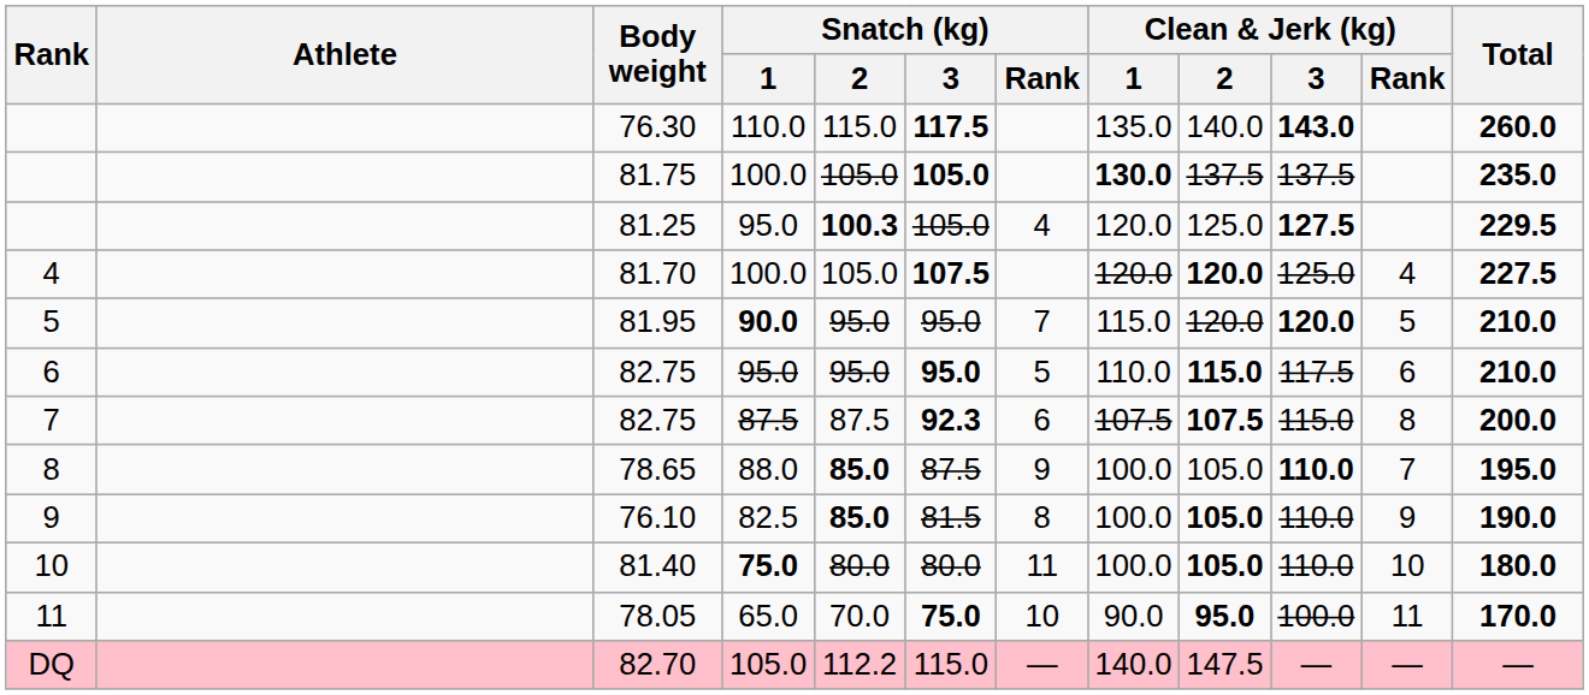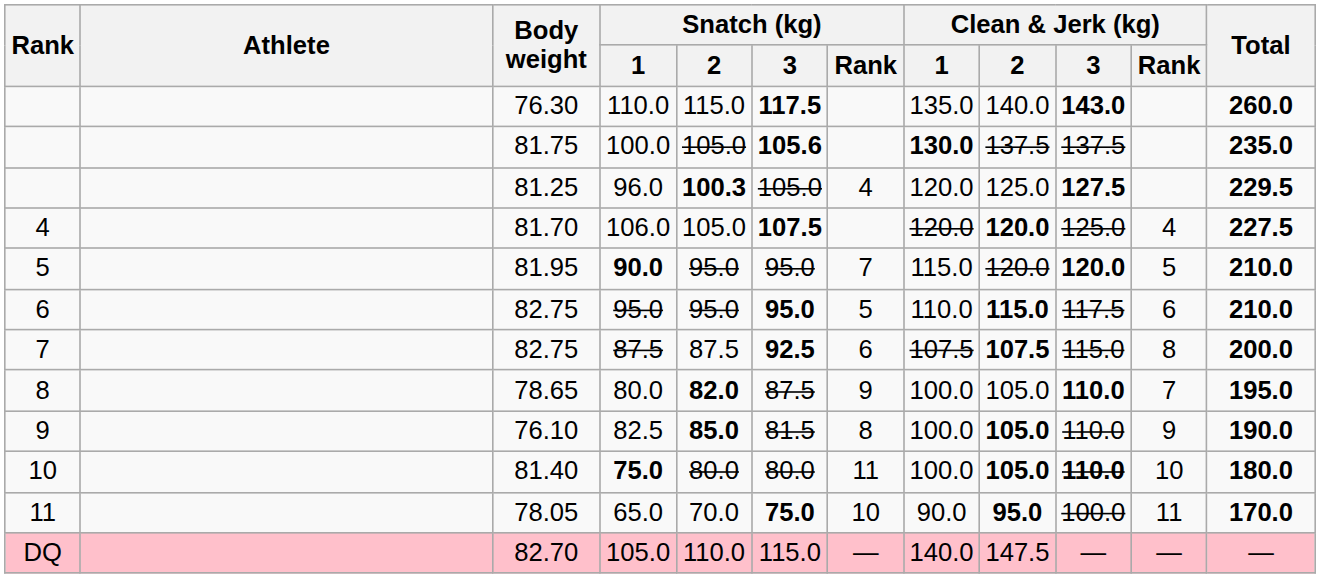81.75 | Snatch (kg) / 3: 105.0 -> 105.6
81.25 | Snatch (kg) / 1: 95.0 -> 96.0
81.70 | Snatch (kg) / 1: 100.0 -> 106.0
7 / 82.75 | Snatch (kg) / 3: 92.3 -> 92.5
78.65 | Snatch (kg) / 1: 88.0 -> 80.0
78.65 | Snatch (kg) / 2: 85.0 -> 82.0
81.40 | Clean & Jerk (kg) / 3: normal -> bold
82.70 | Snatch (kg) / 2: 112.2 -> 110.0
